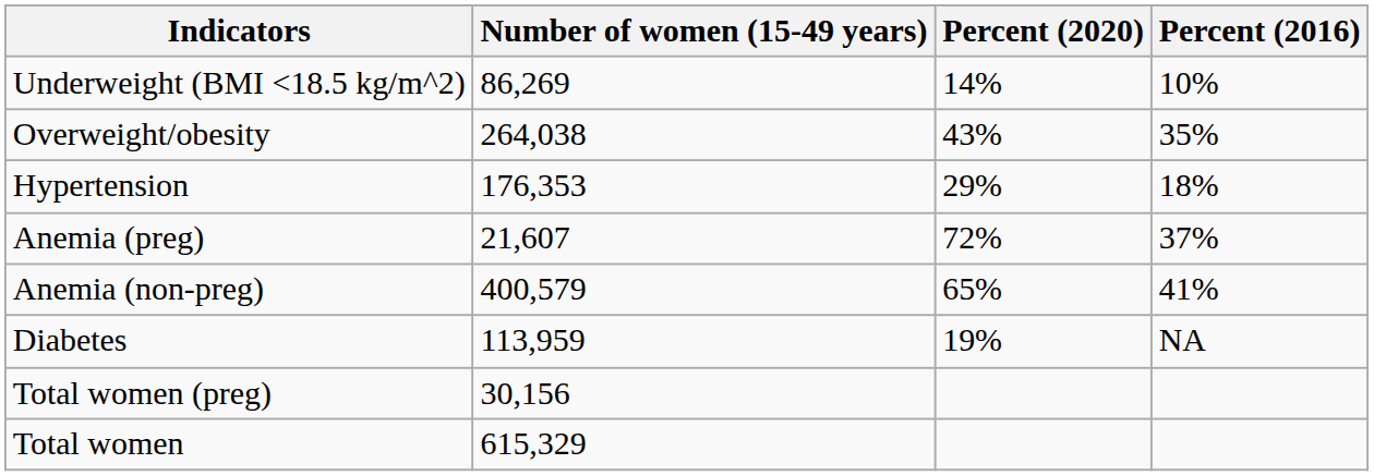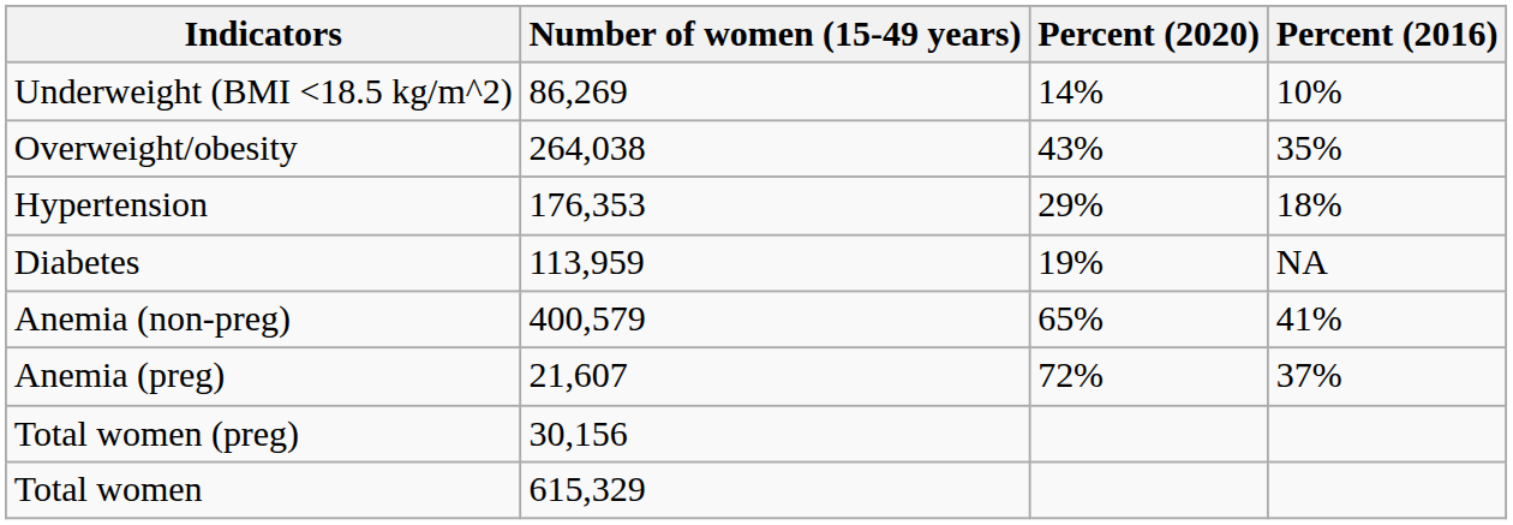rows swapped: Diabetes <-> Anemia (preg)
